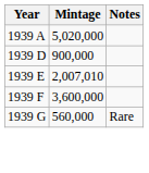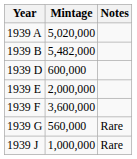+ row: 1939 B | 5,482,000
1939 D | Mintage: 900,000 -> 600,000
1939 E | Mintage: 2,007,010 -> 2,000,000
+ row: 1939 J | 1,000,000 | Rare
